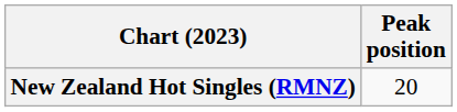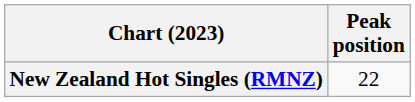New Zealand Hot Singles (RMNZ) | Peak position: 20 -> 22
